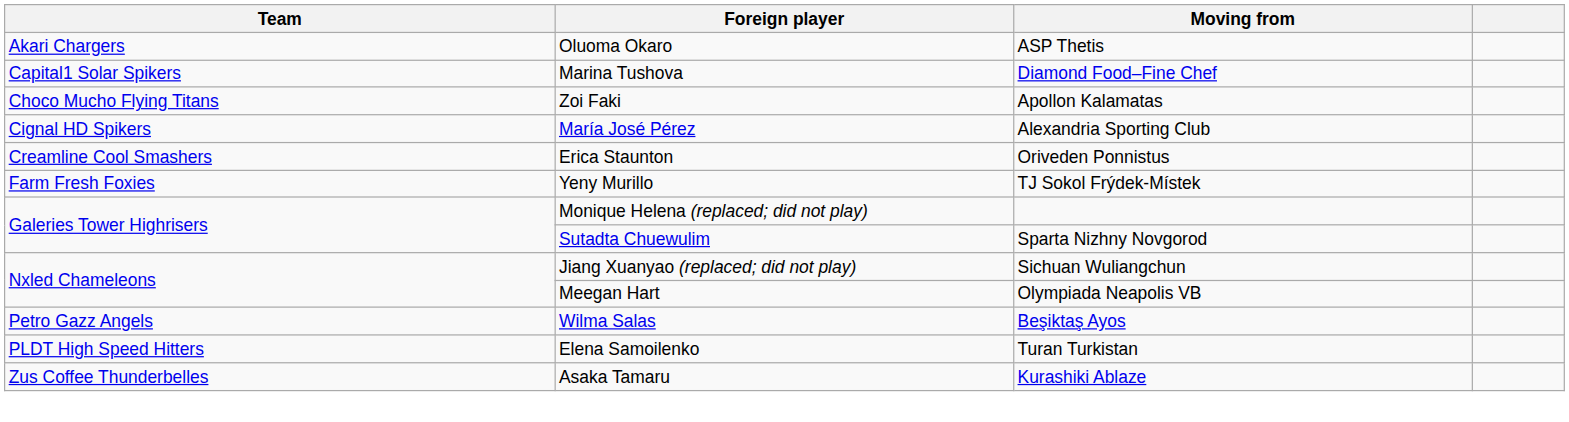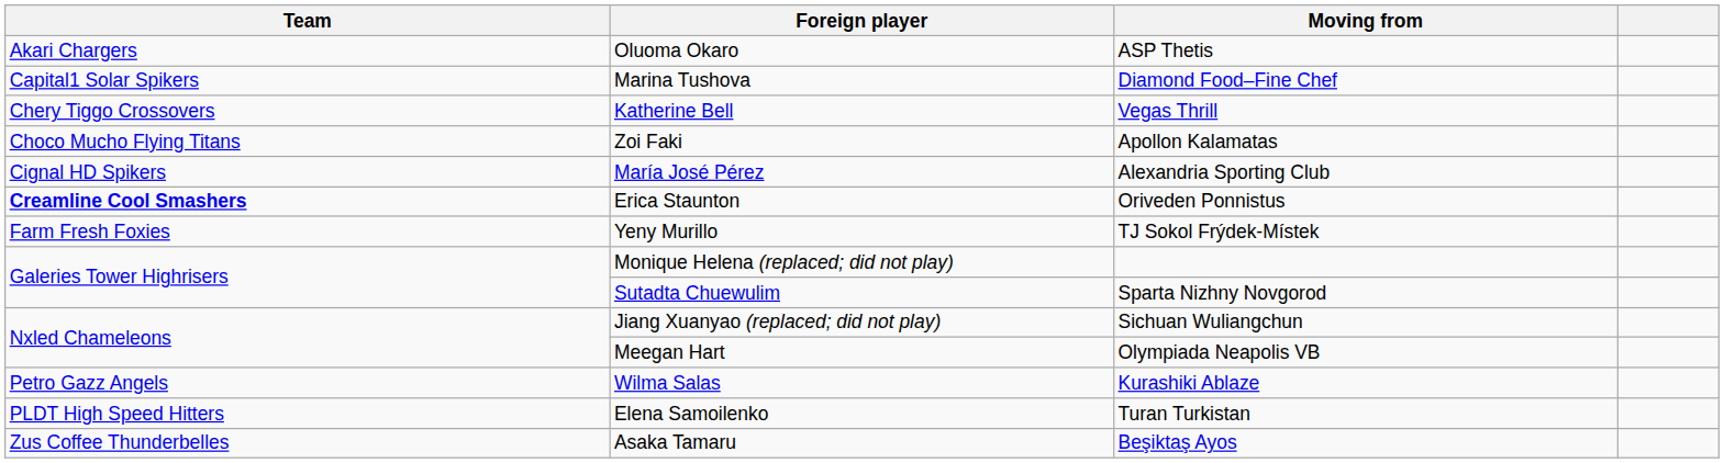+ row: Chery Tiggo Crossovers | Katherine Bell | Vegas Thrill
Erica Staunton | Team: normal -> bold
Wilma Salas | Moving from: Beşiktaş Ayos -> Kurashiki Ablaze
Asaka Tamaru | Moving from: Kurashiki Ablaze -> Beşiktaş Ayos
